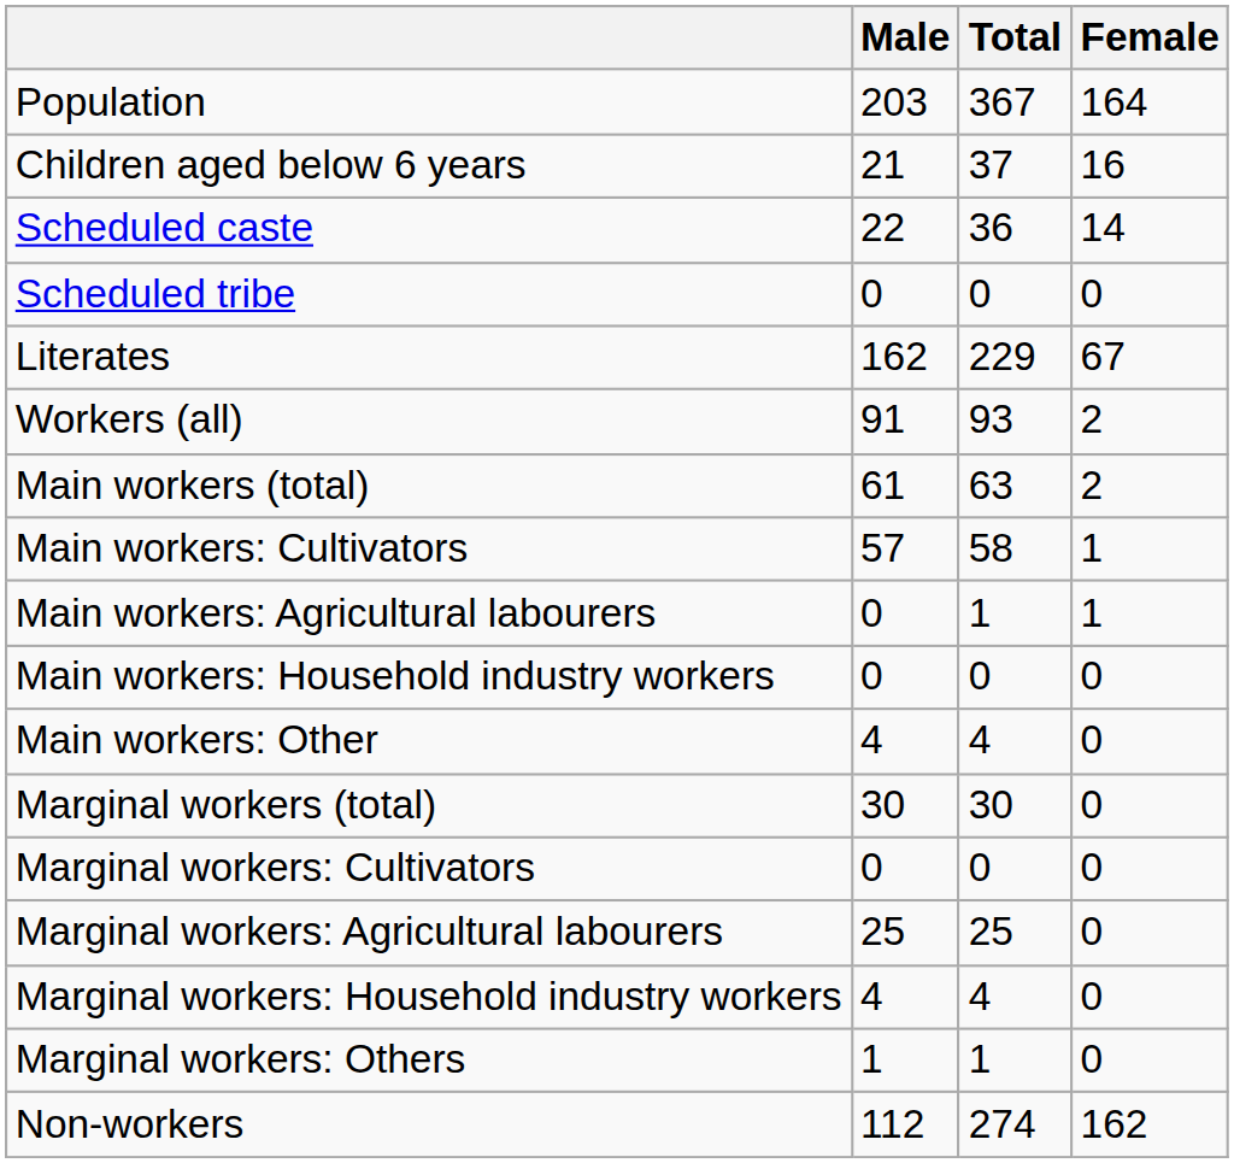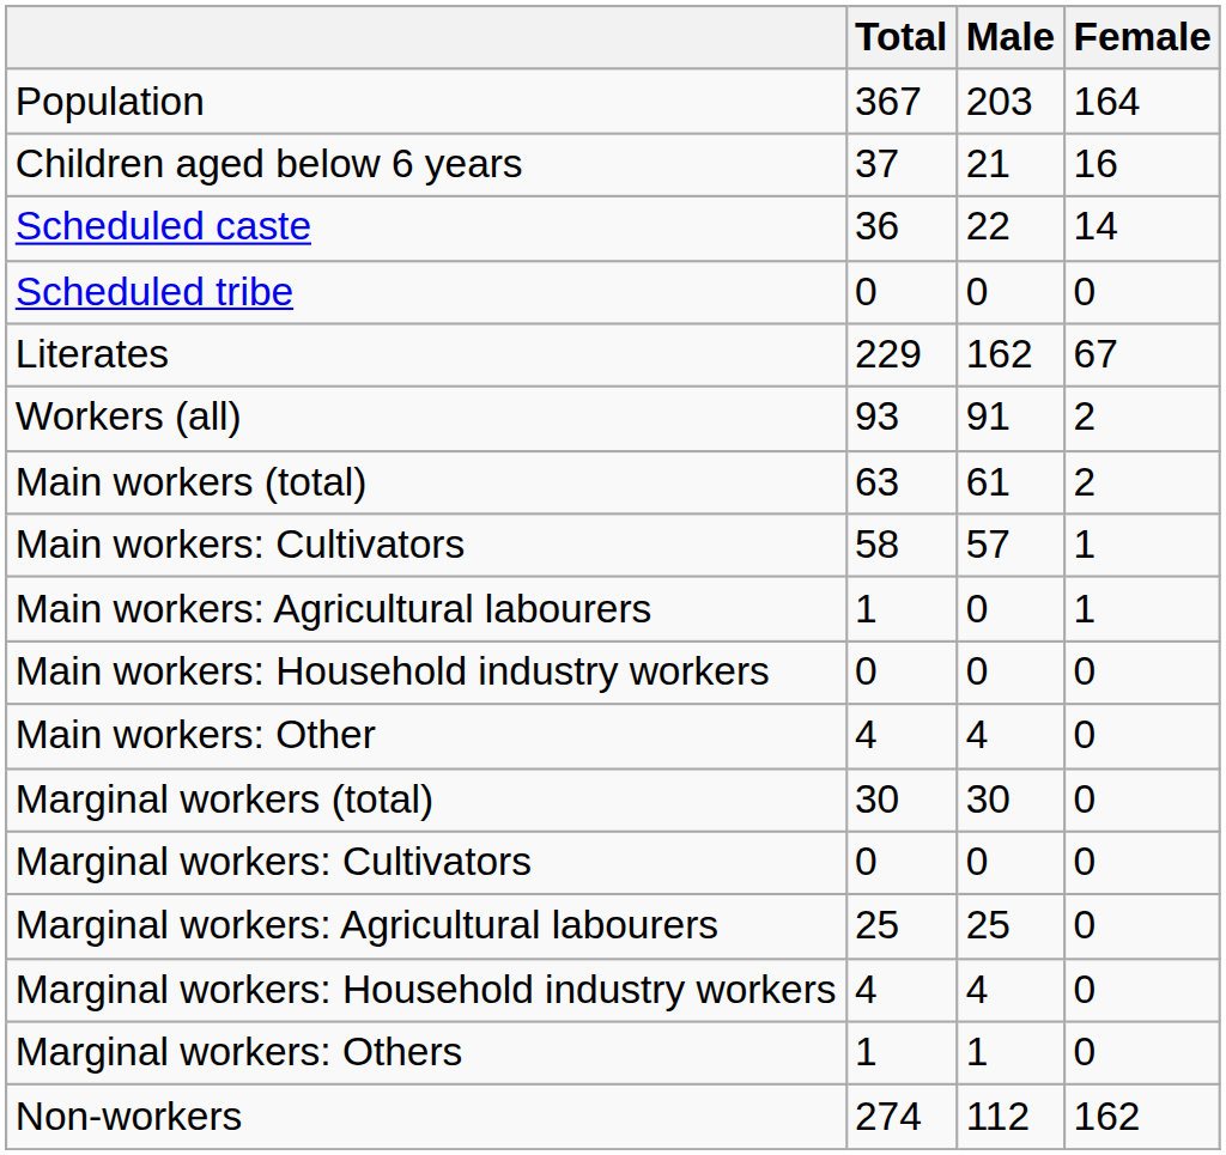columns swapped: Total <-> Male
